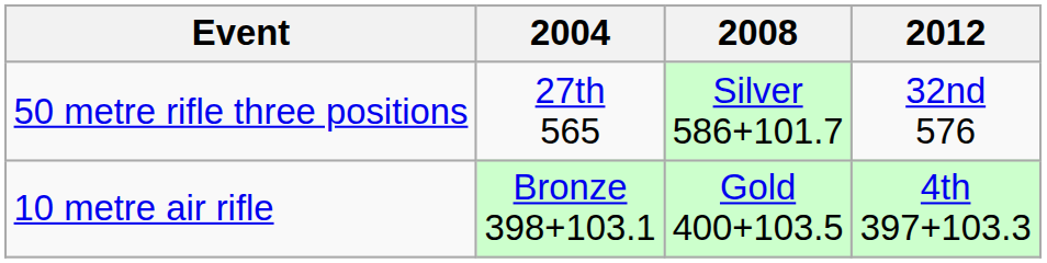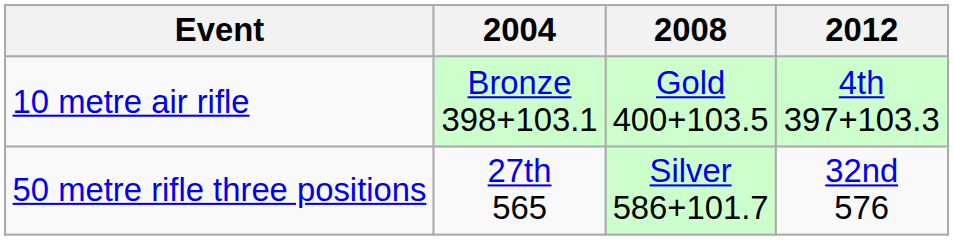rows swapped: 50 metre rifle three positions <-> 10 metre air rifle
